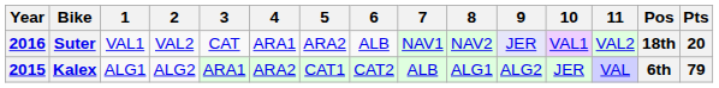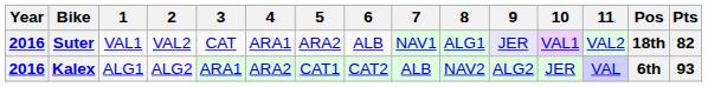Suter | 8: NAV2 -> ALG1
Suter | Pts: 20 -> 82
Kalex | Year: 2015 -> 2016
Kalex | 8: ALG1 -> NAV2
Kalex | Pts: 79 -> 93
